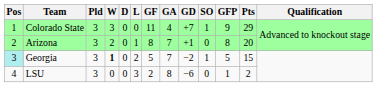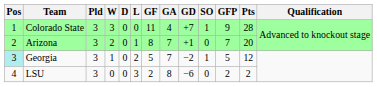Colorado State | Pts: 29 -> 28
Arizona | GFP: 8 -> 7
Georgia | W: bold -> normal
Georgia | Pts: 15 -> 12
LSU | GFP: 1 -> 2
